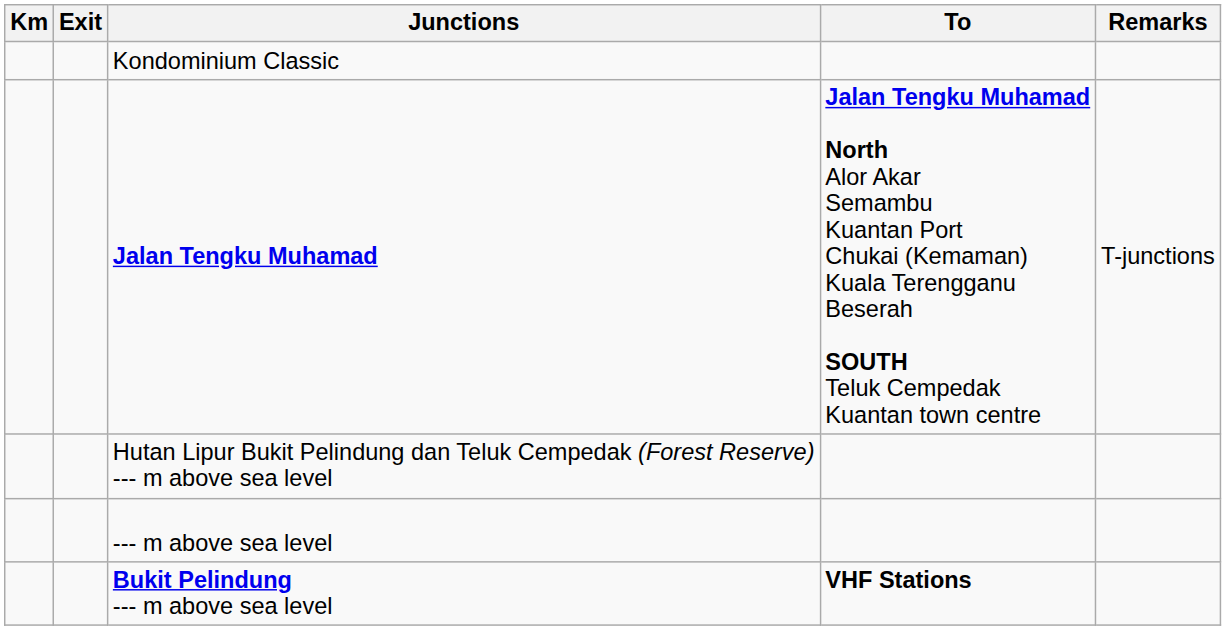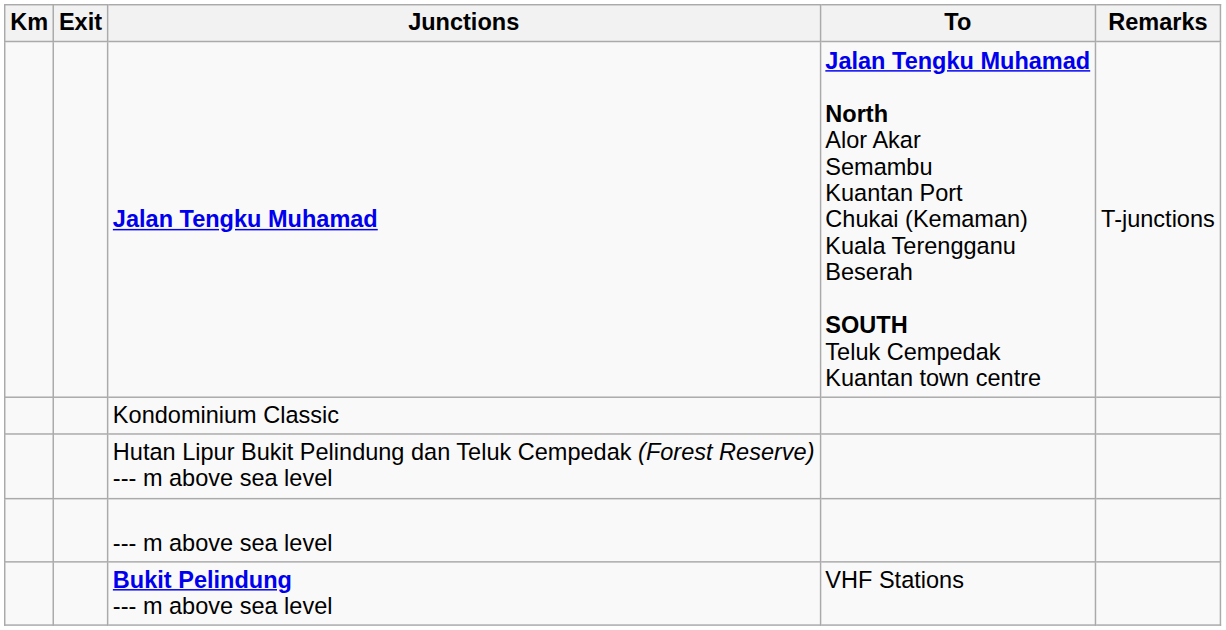rows swapped: Jalan Tengku Muhamad <-> Kondominium Classic
Bukit Pelindung --- m above sea level | To: bold -> normal
